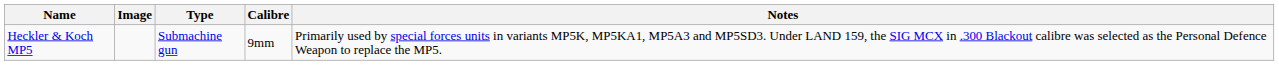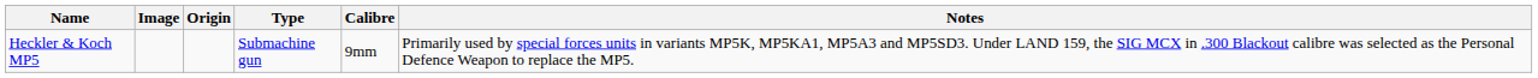+ column: Origin
